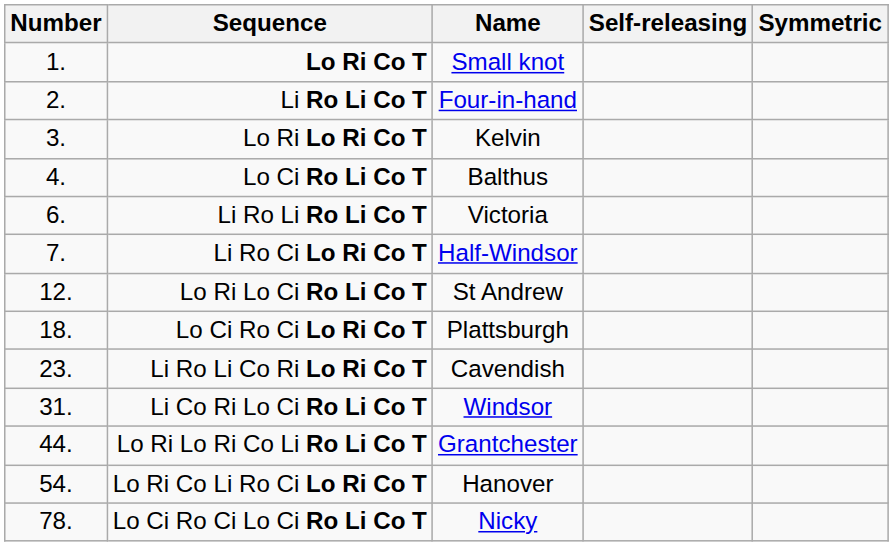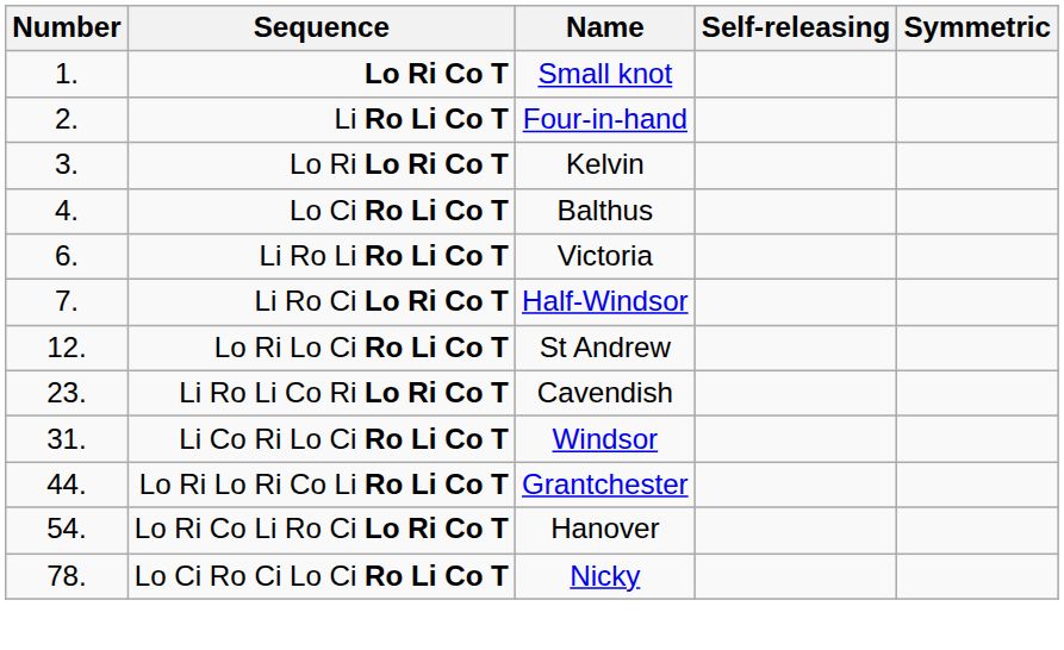- row: 18. | Lo Ci Ro Ci Lo Ri Co T | Plattsburgh
